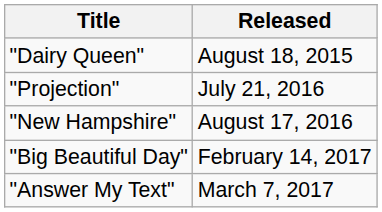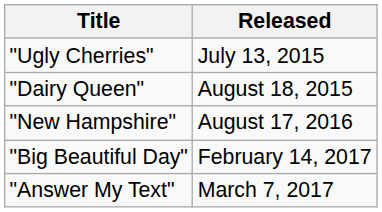+ row: "Ugly Cherries" | July 13, 2015
- row: "Projection" | July 21, 2016
